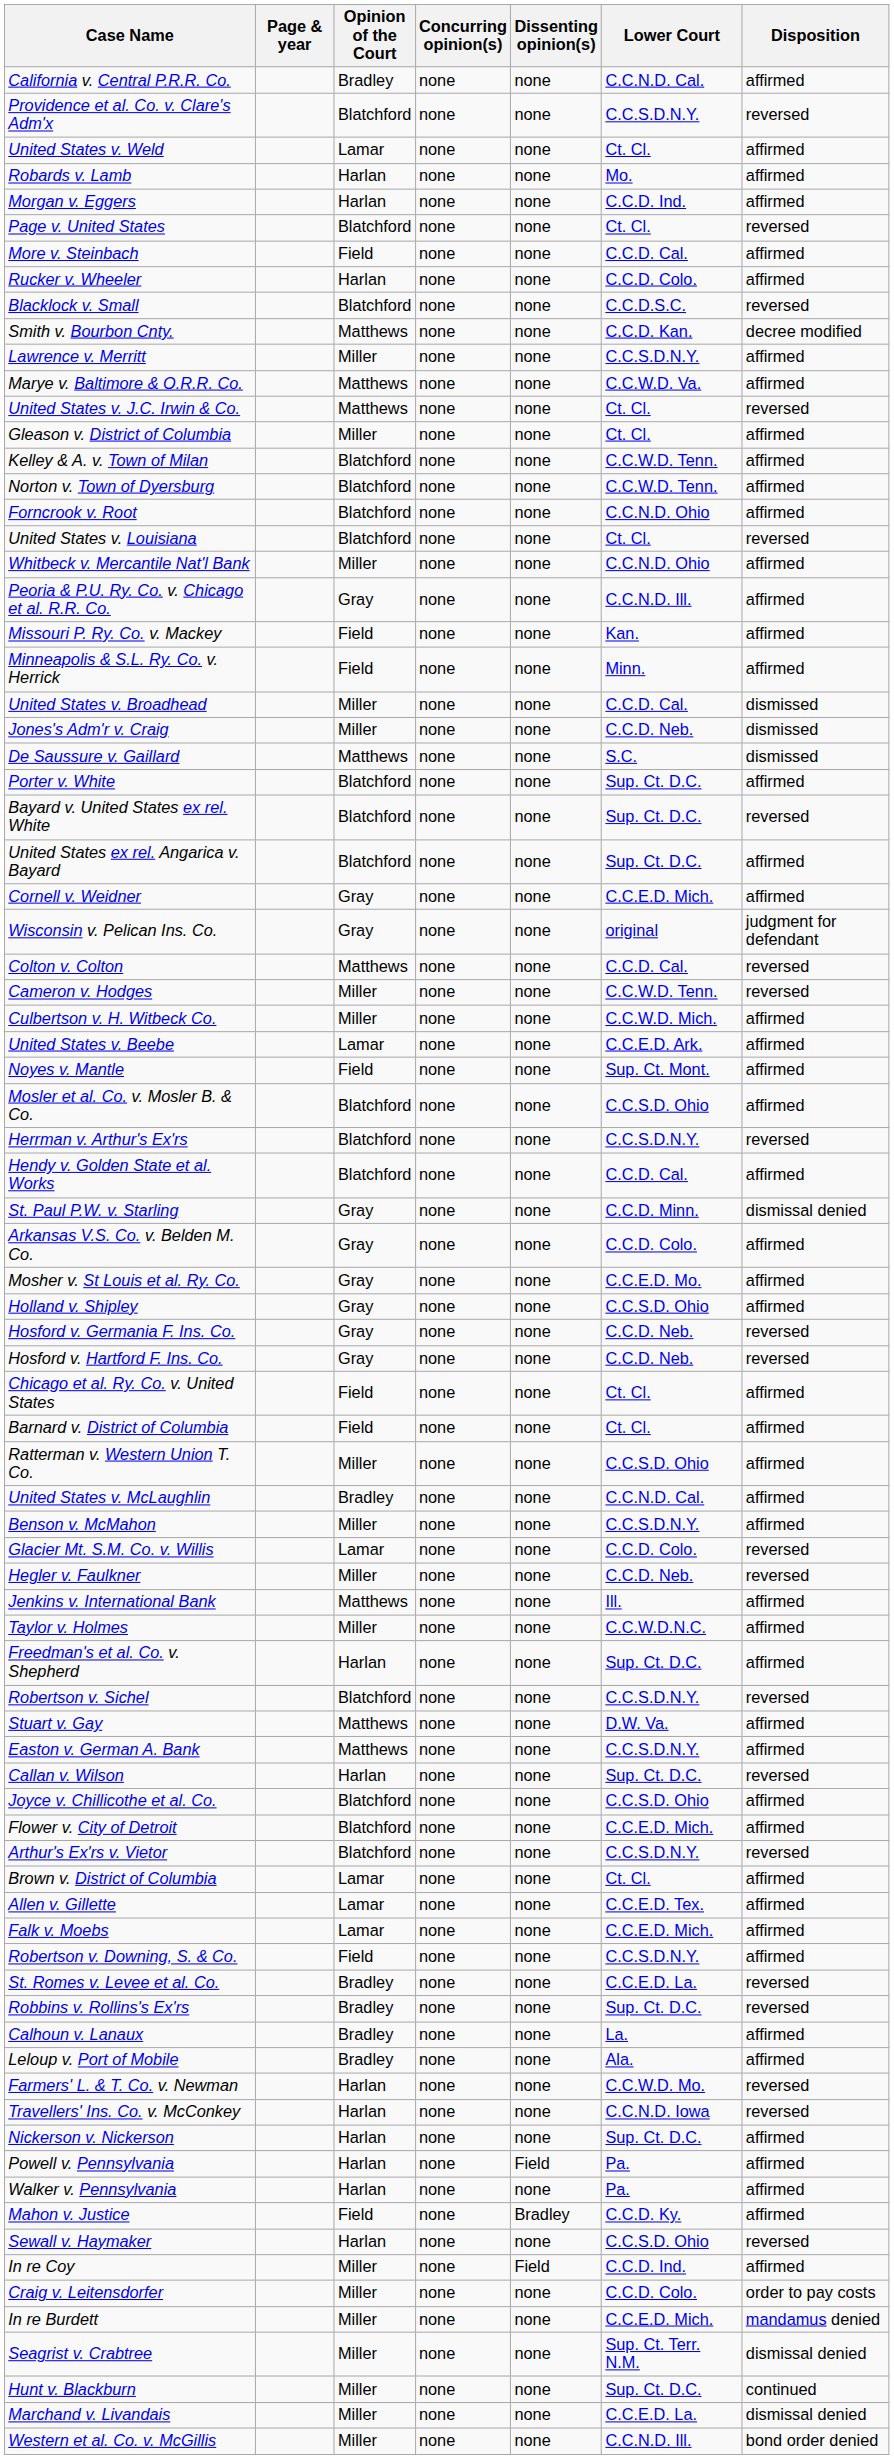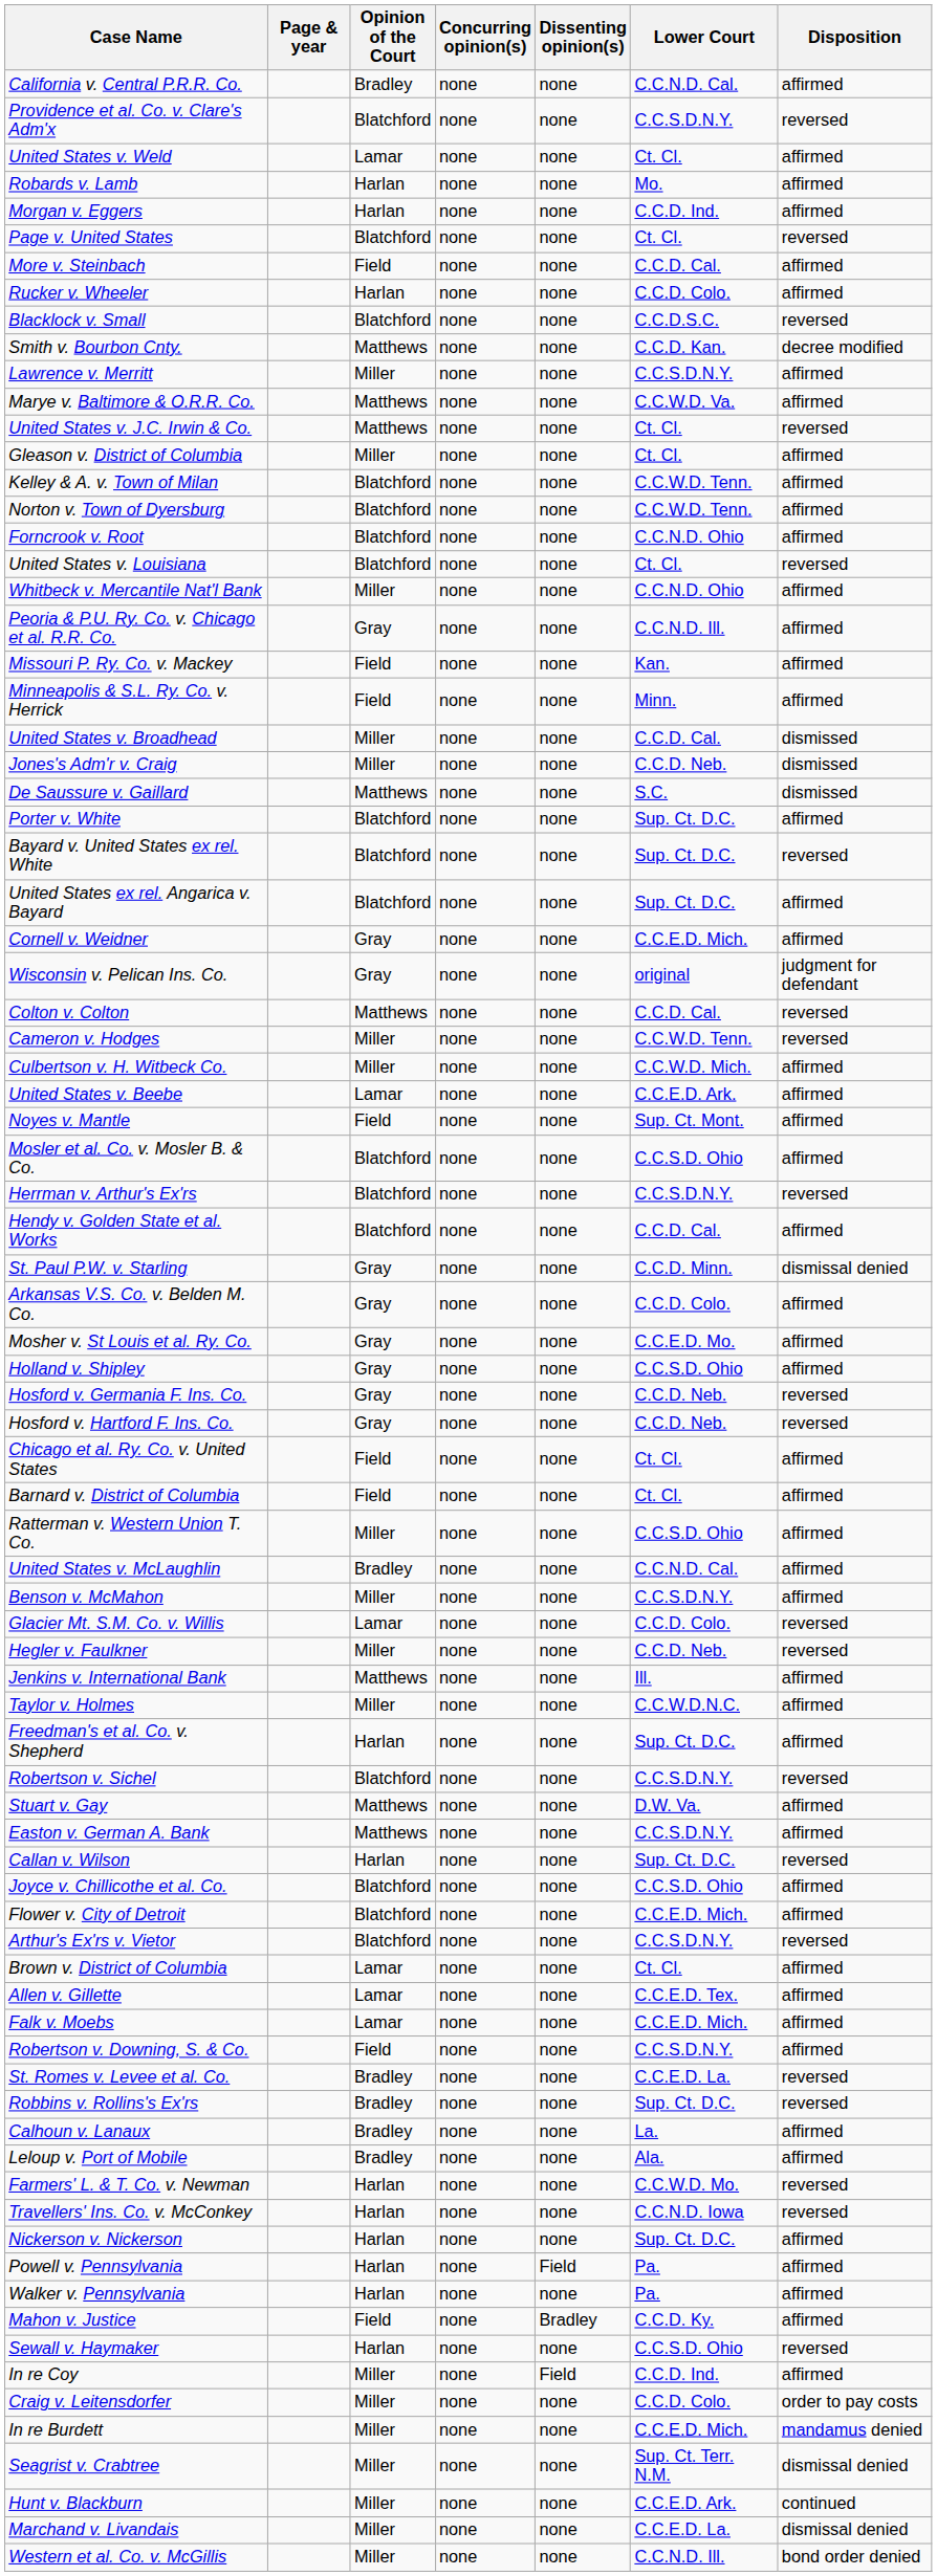Hunt v. Blackburn | Lower Court: Sup. Ct. D.C. -> C.C.E.D. Ark.
